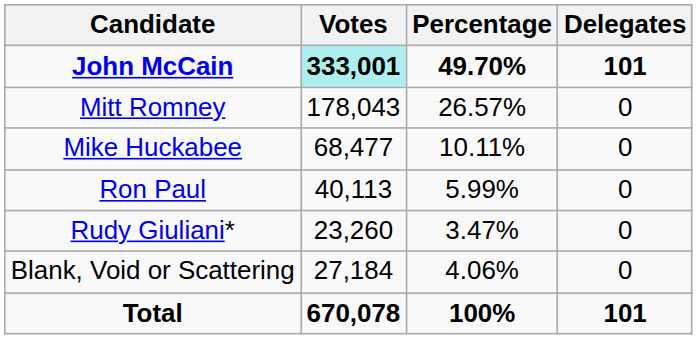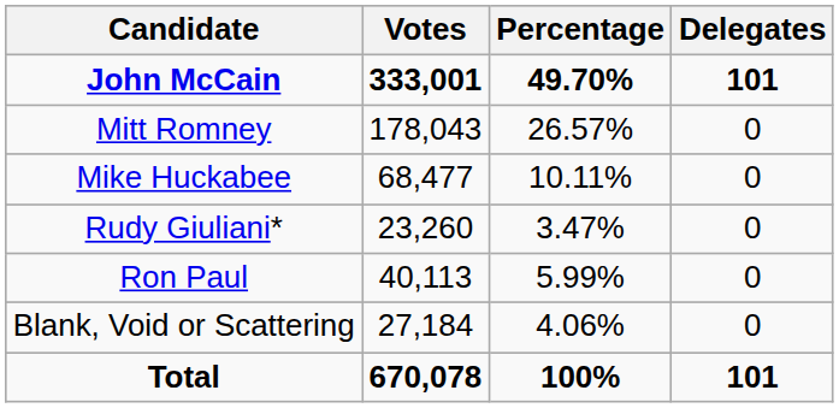John McCain | Votes: paleturquoise background -> no background
rows swapped: Ron Paul <-> Rudy Giuliani*
